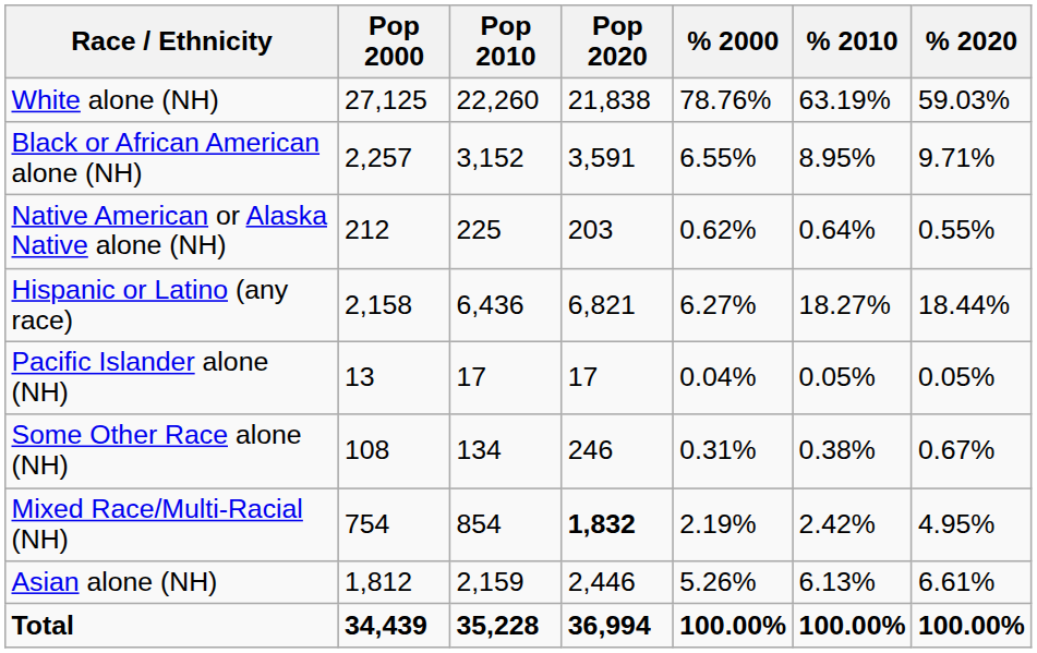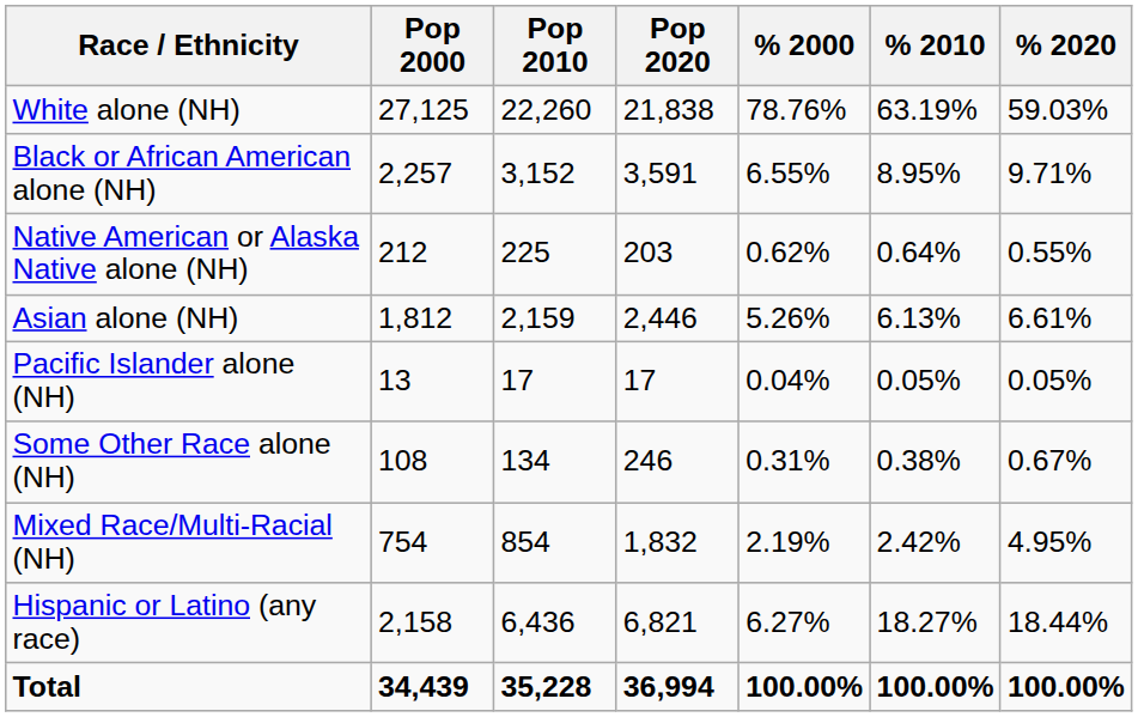rows swapped: Asian alone (NH) <-> Hispanic or Latino (any race)
Mixed Race/Multi-Racial (NH) | Pop 2020: bold -> normal
